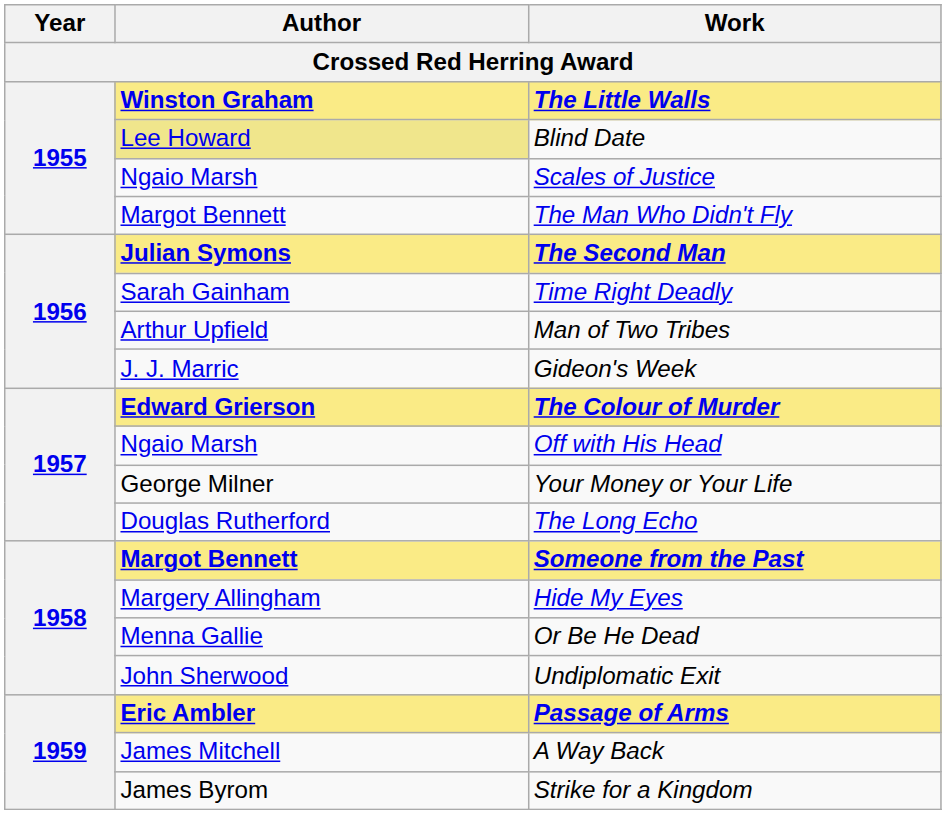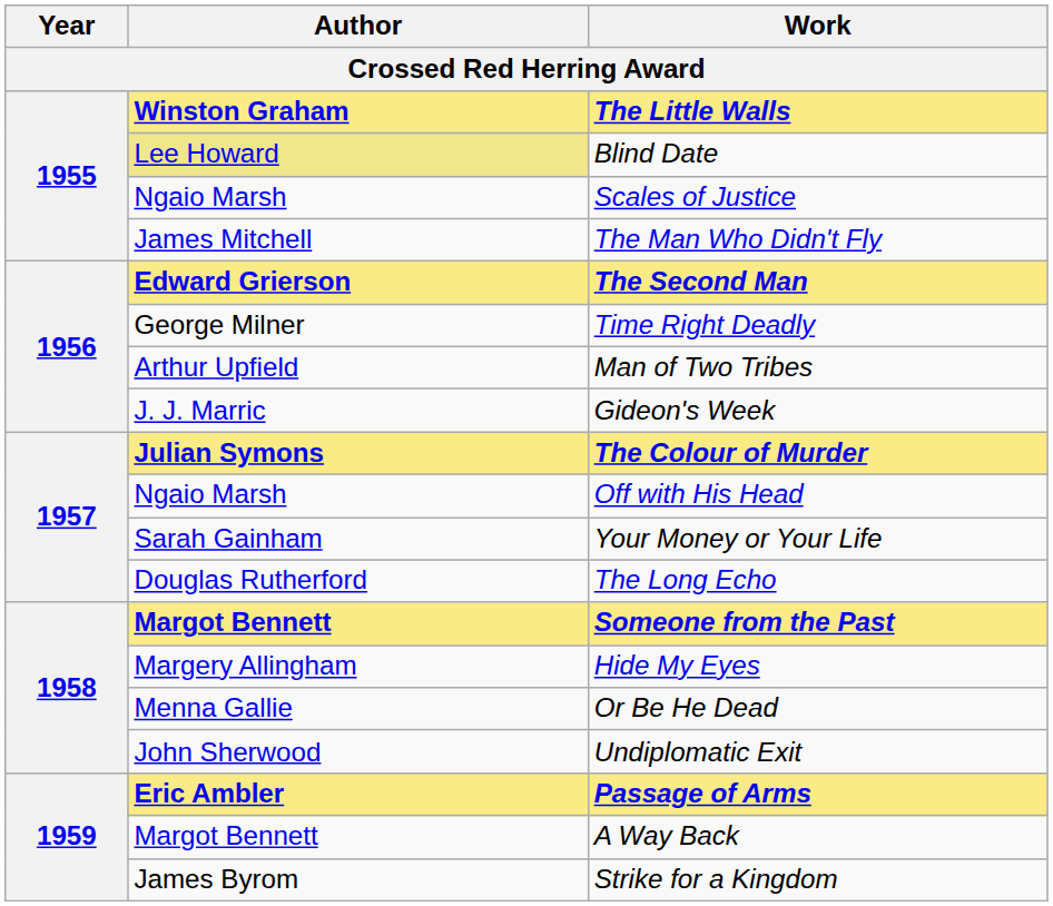The Man Who Didn't Fly | Author: Margot Bennett -> James Mitchell
The Second Man | Author: Julian Symons -> Edward Grierson
Time Right Deadly | Author: Sarah Gainham -> George Milner
The Colour of Murder | Author: Edward Grierson -> Julian Symons
Your Money or Your Life | Author: George Milner -> Sarah Gainham
A Way Back | Author: James Mitchell -> Margot Bennett
